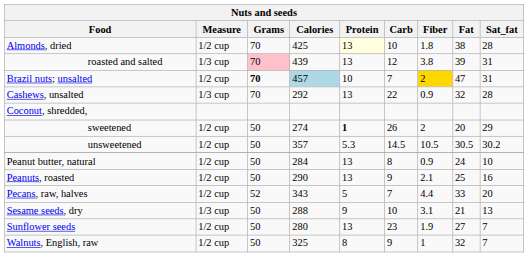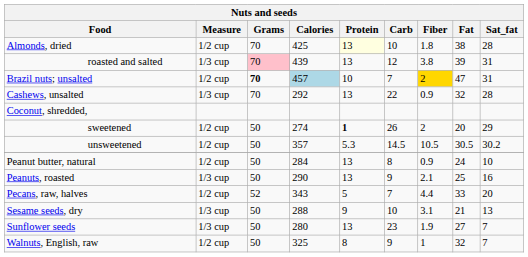Peanuts, roasted | Measure: 1/2 cup -> 1/3 cup
Sunflower seeds | Measure: 1/2 cup -> 1/3 cup
